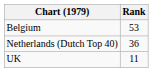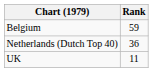Belgium | Rank: 53 -> 59
